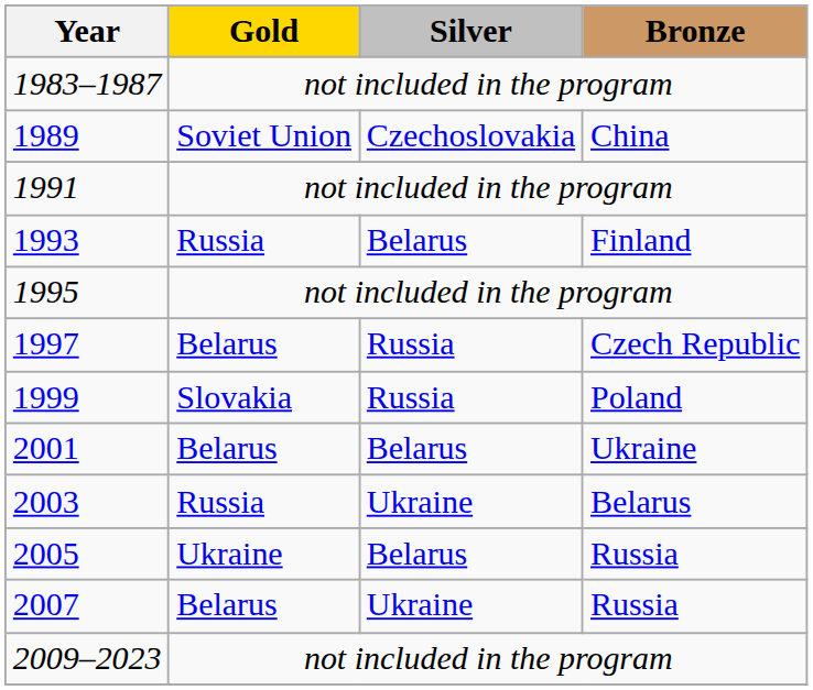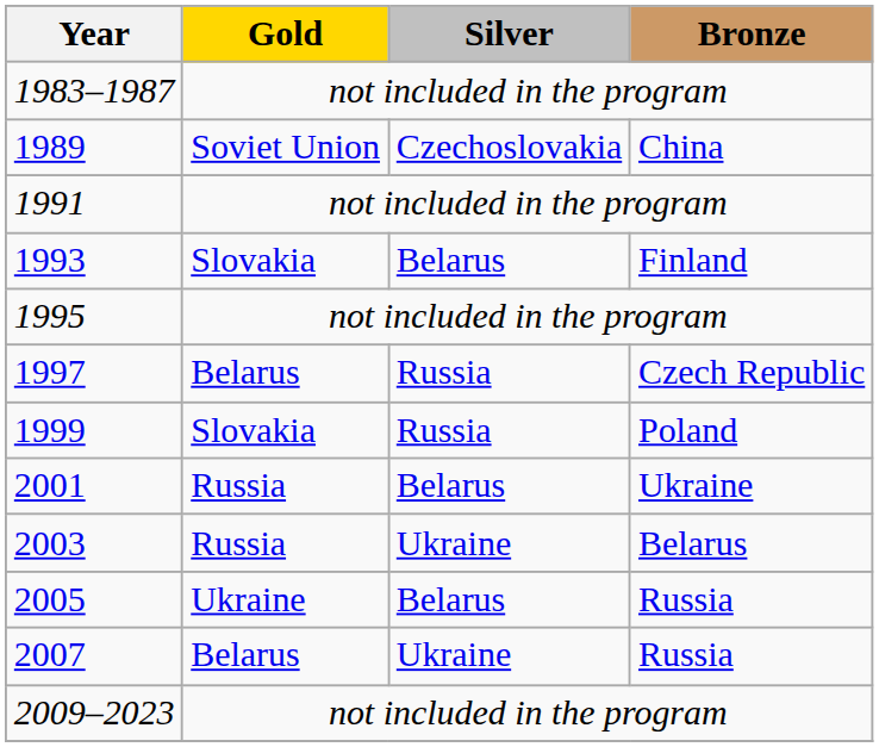1993 | Gold: Russia -> Slovakia
2001 | Gold: Belarus -> Russia
